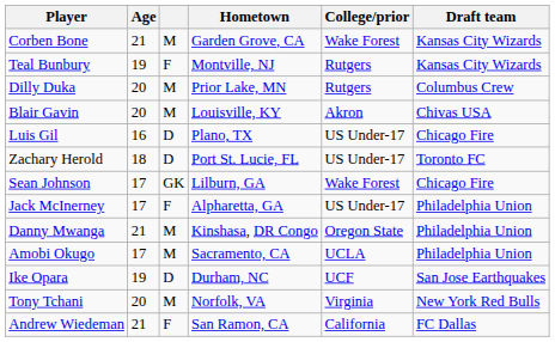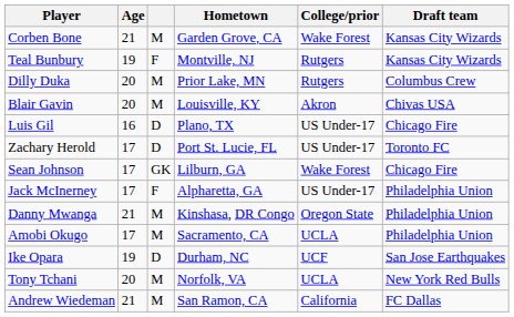Zachary Herold | Age: 18 -> 17
Tony Tchani | College/prior: Virginia -> UCLA
Andrew Wiedeman | column 3: F -> M
